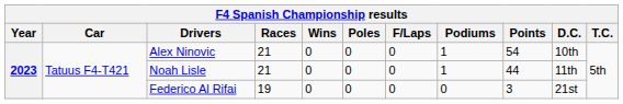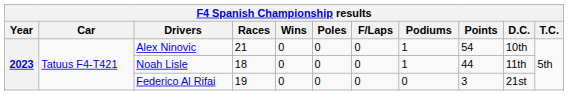Noah Lisle | Races: 21 -> 18
